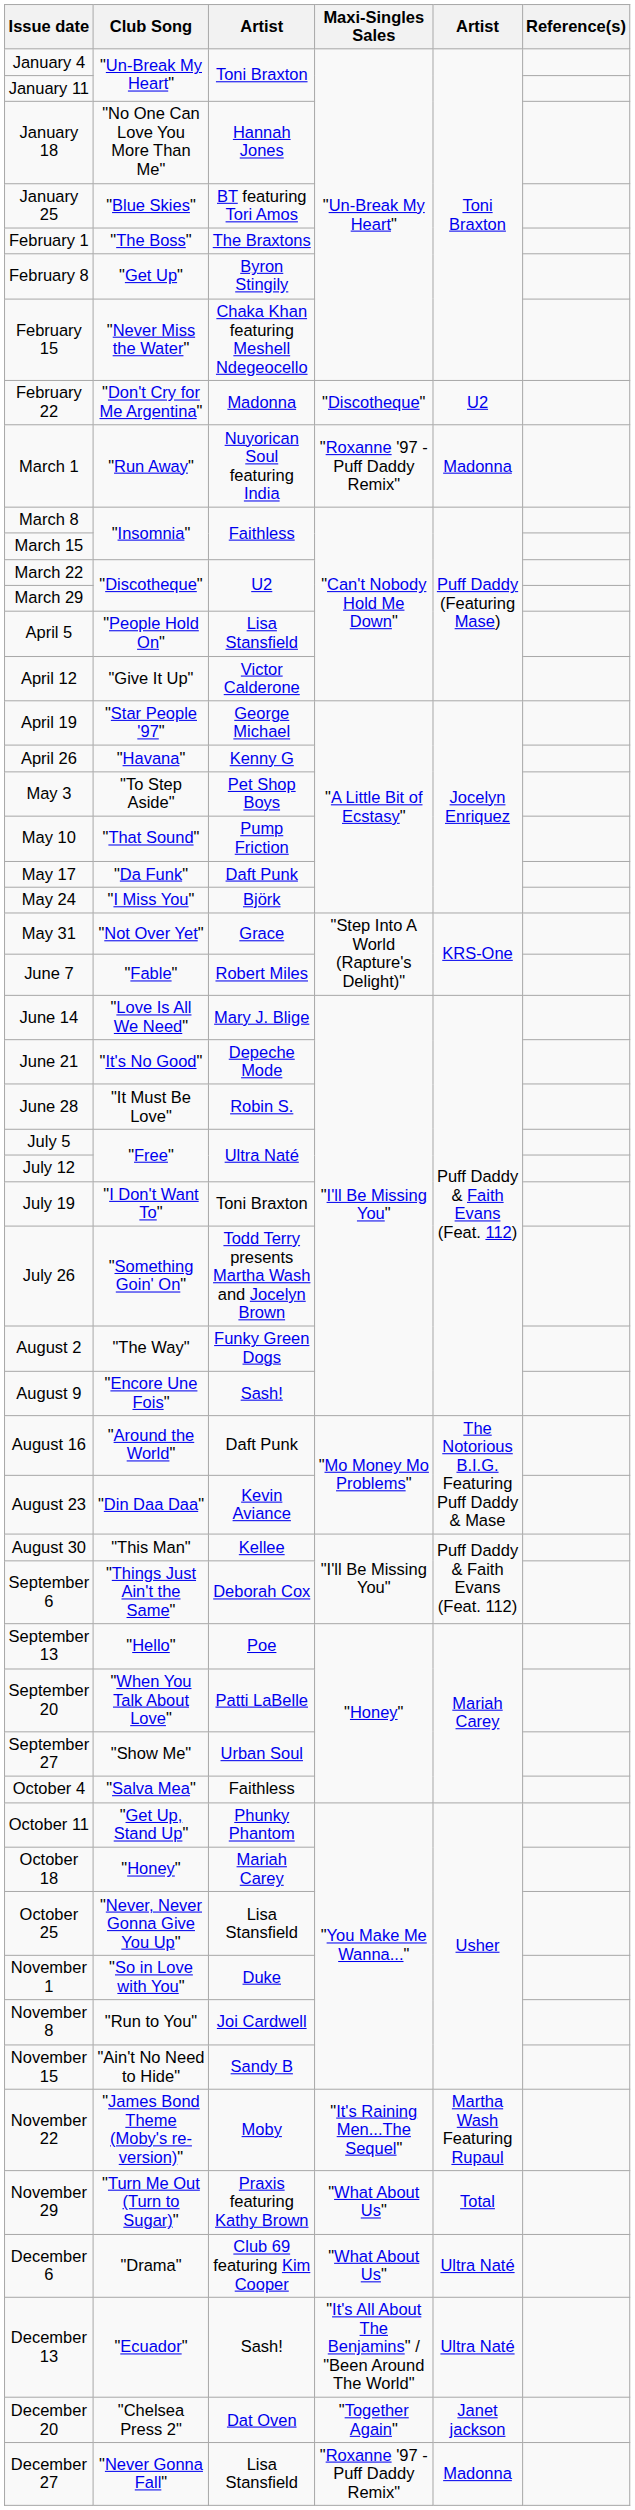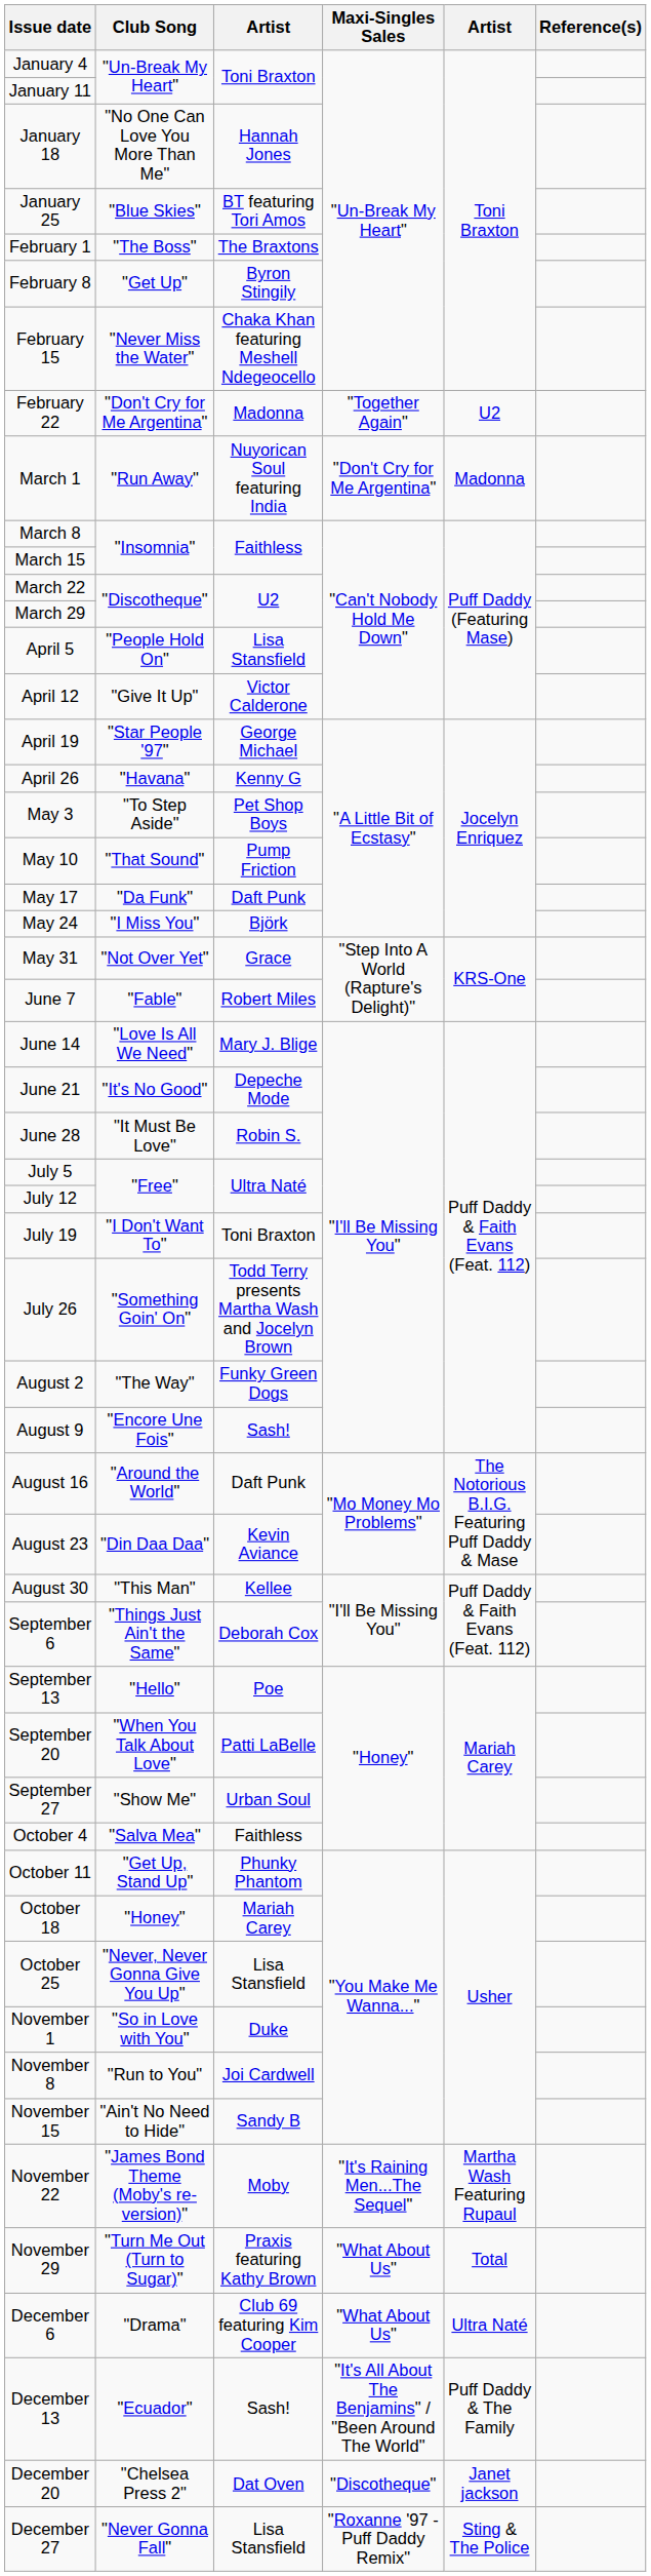February 22 | Maxi-Singles Sales: "Discotheque" -> "Together Again"
March 1 | Maxi-Singles Sales: "Roxanne '97 - Puff Daddy Remix" -> "Don't Cry for Me Argentina"
December 13 | column 5: Ultra Naté -> Puff Daddy & The Family
December 20 | Maxi-Singles Sales: "Together Again" -> "Discotheque"
December 27 | column 5: Madonna -> Sting & The Police
